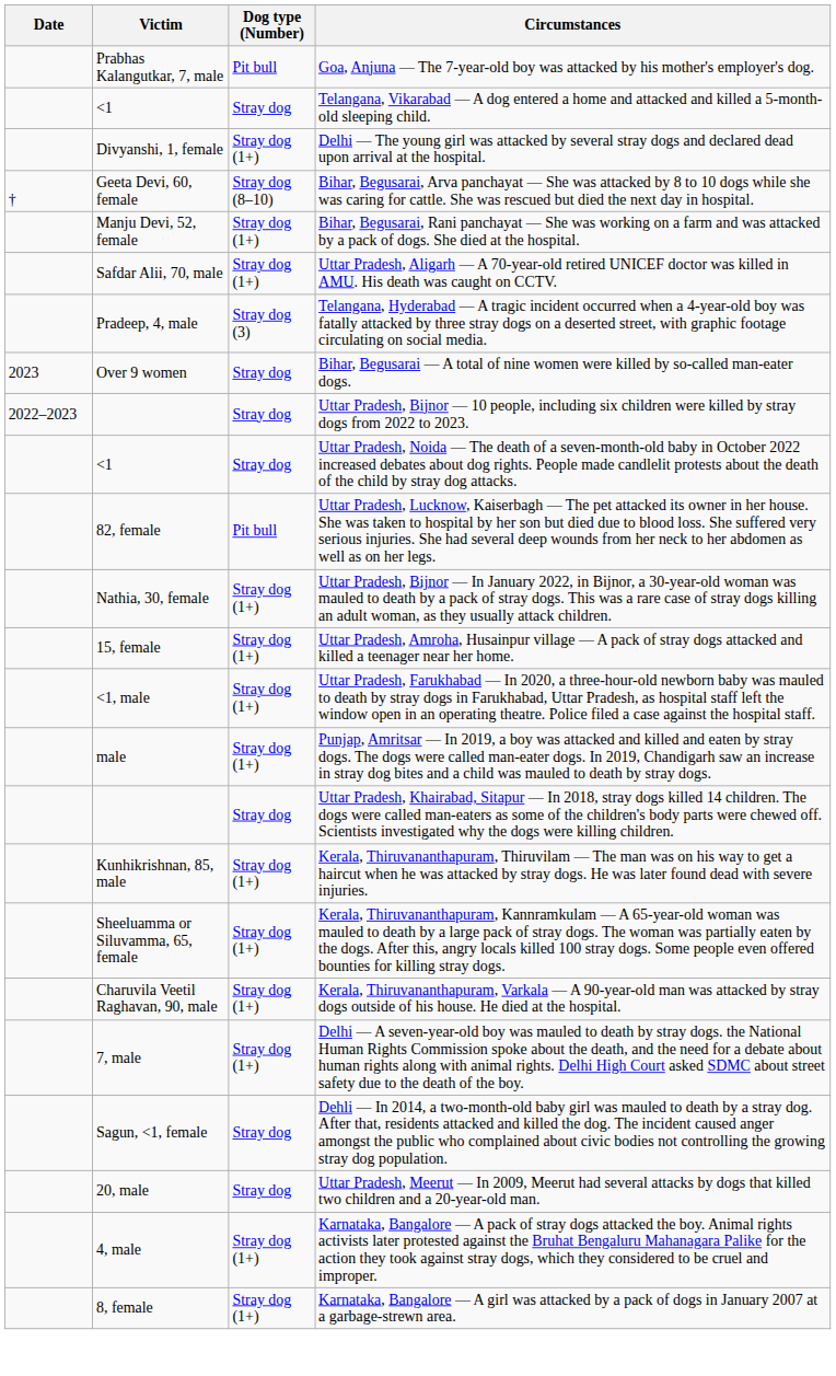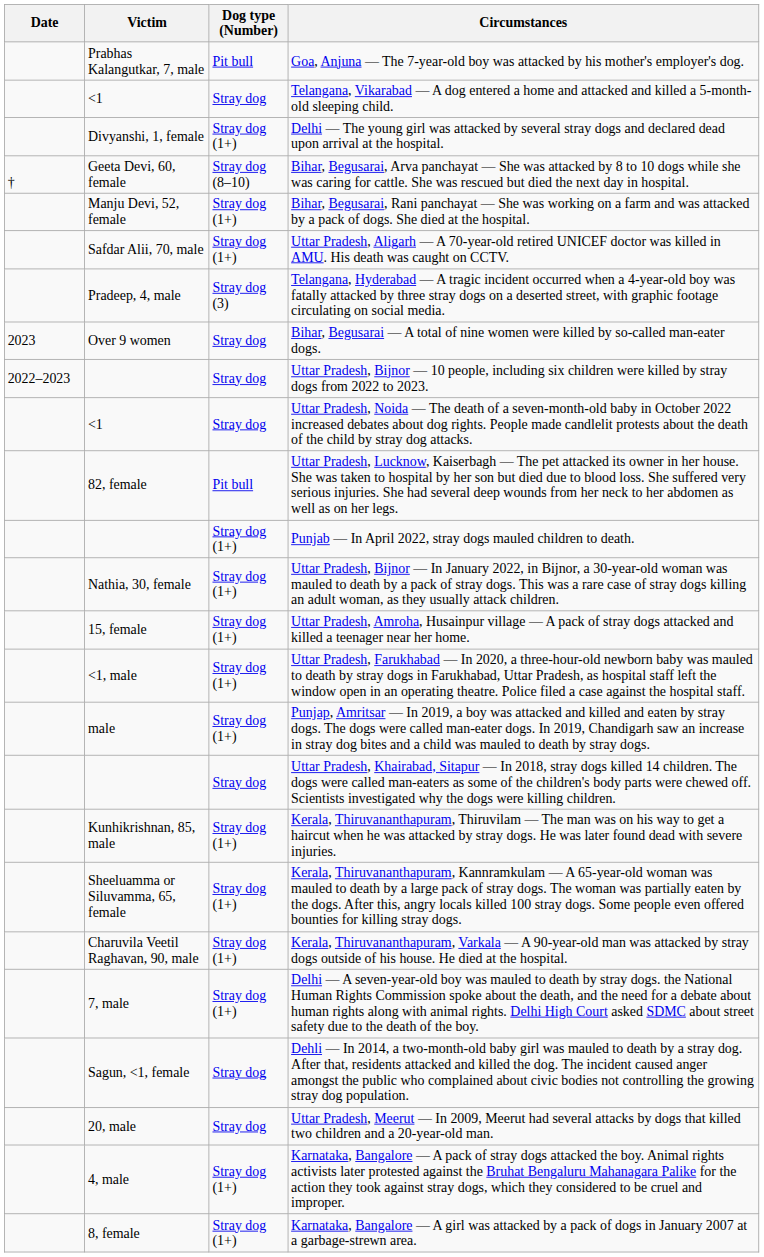+ row: Stray dog (1+) | Punjab — In April 2022, stray dogs mauled children to death.
